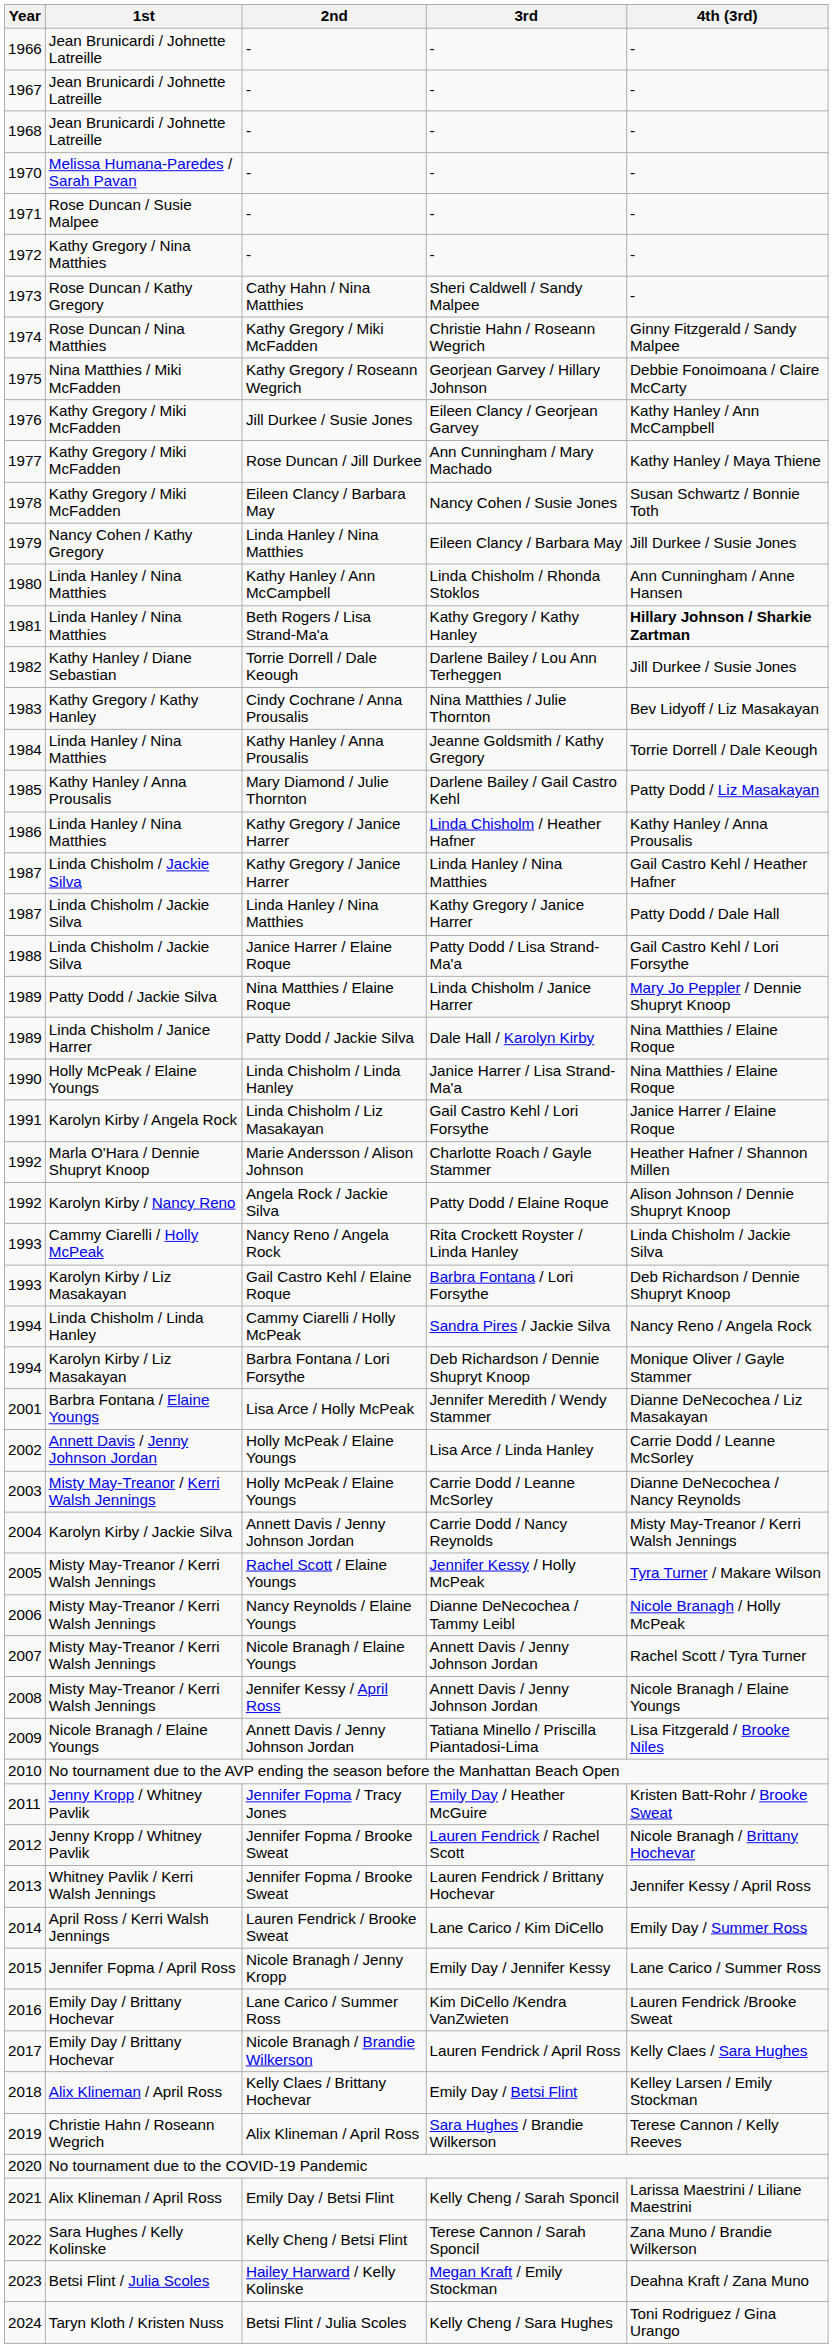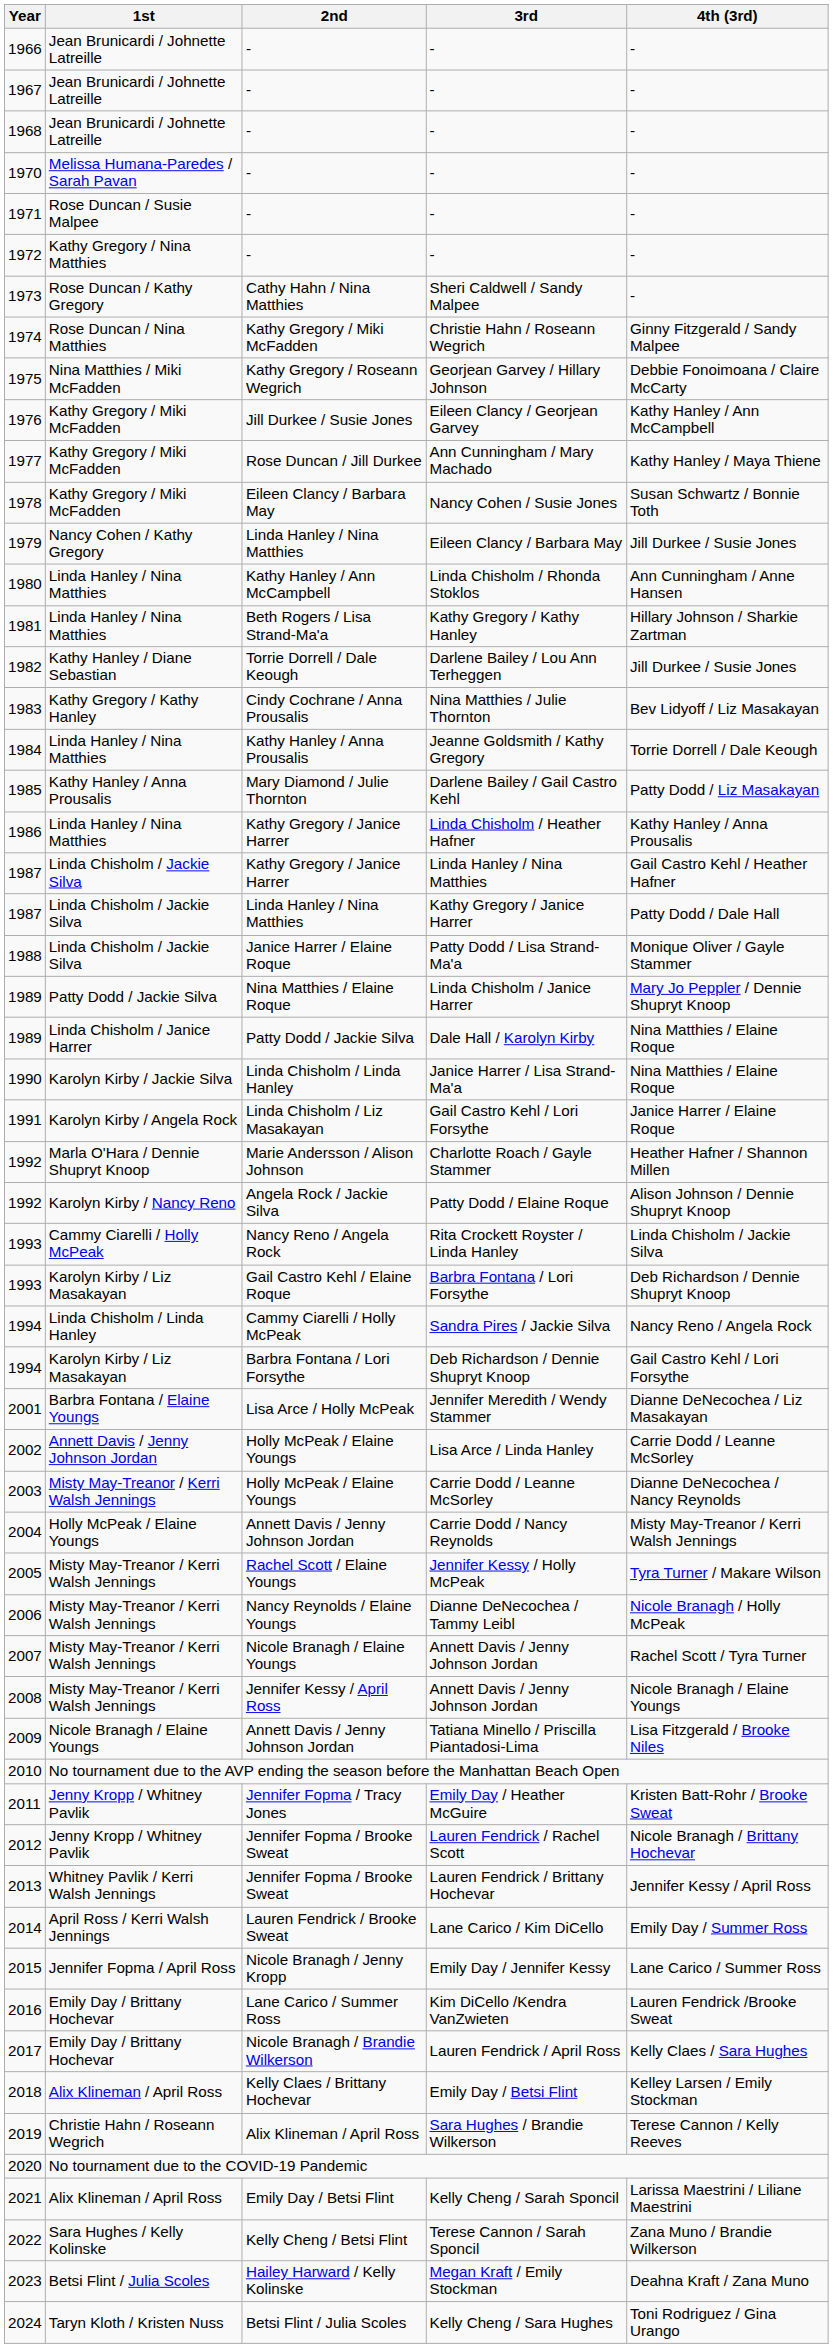1981 | 4th (3rd): bold -> normal
1988 | 4th (3rd): Gail Castro Kehl / Lori Forsythe -> Monique Oliver / Gayle Stammer
1990 | 1st: Holly McPeak / Elaine Youngs -> Karolyn Kirby / Jackie Silva
1994 / Deb Richardson / Dennie Shupryt Knoop | 4th (3rd): Monique Oliver / Gayle Stammer -> Gail Castro Kehl / Lori Forsythe
2004 | 1st: Karolyn Kirby / Jackie Silva -> Holly McPeak / Elaine Youngs
